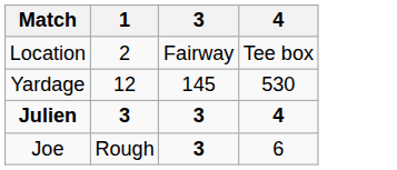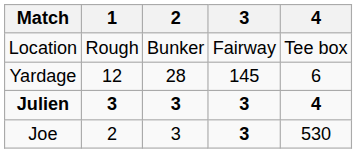+ column: 2 | Bunker | 28 | 3 | 3
Location | 1: 2 -> Rough
Yardage | 4: 530 -> 6
Joe | 1: Rough -> 2
Joe | 4: 6 -> 530
